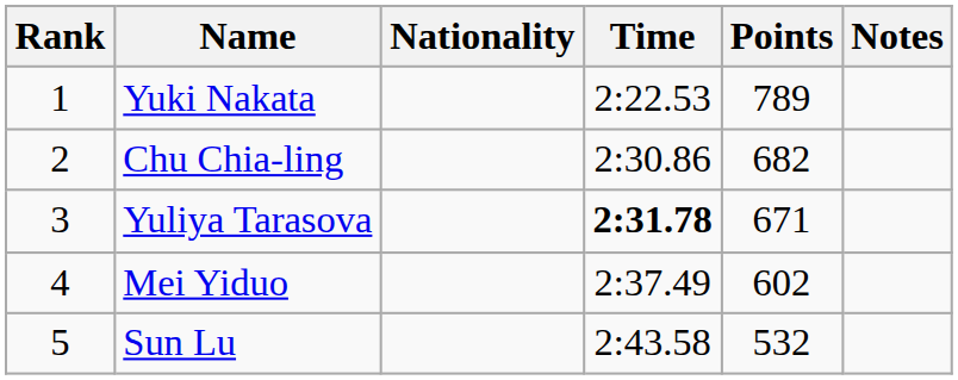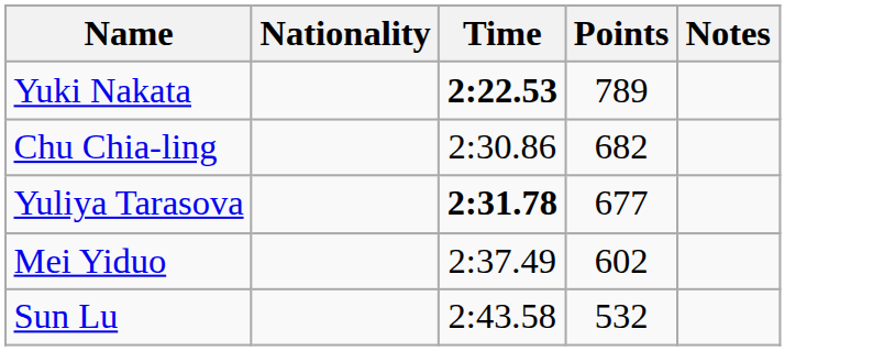- column: Rank | 1 | 2 | 3 | 4 | 5
Yuki Nakata | Time: normal -> bold
Yuliya Tarasova | Points: 671 -> 677
